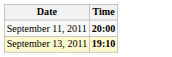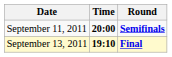+ column: Round | Semifinals | Final
